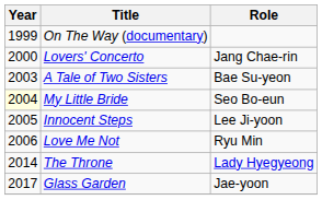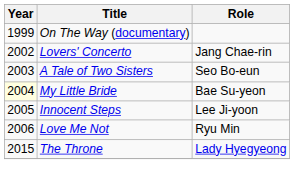Lovers' Concerto | Year: 2000 -> 2002
A Tale of Two Sisters | Role: Bae Su-yeon -> Seo Bo-eun
My Little Bride | Role: Seo Bo-eun -> Bae Su-yeon
The Throne | Year: 2014 -> 2015
- row: 2017 | Glass Garden | Jae-yoon
